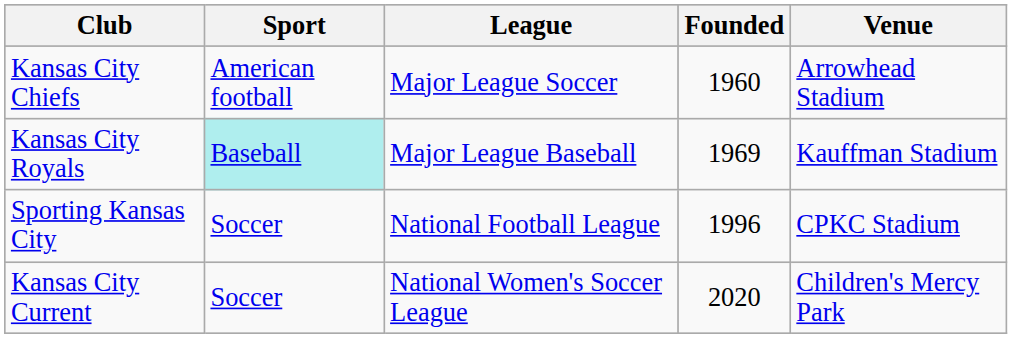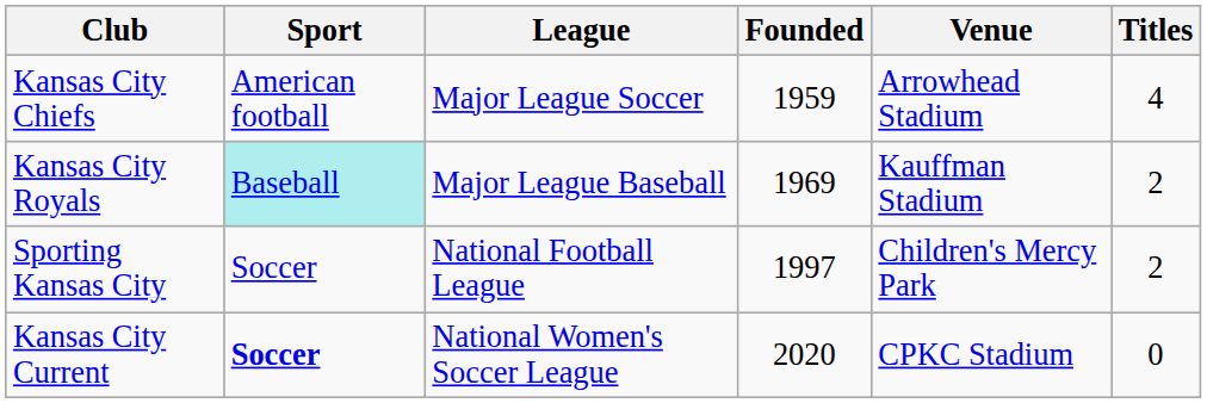+ column: Titles | 4 | 2 | 2 | 0
Kansas City Chiefs | Founded: 1960 -> 1959
Sporting Kansas City | Founded: 1996 -> 1997
Sporting Kansas City | Venue: CPKC Stadium -> Children's Mercy Park
Kansas City Current | Sport: normal -> bold
Kansas City Current | Venue: Children's Mercy Park -> CPKC Stadium
